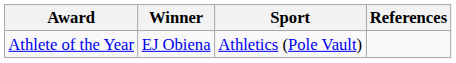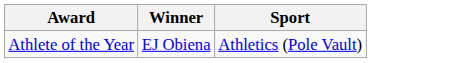- column: References
